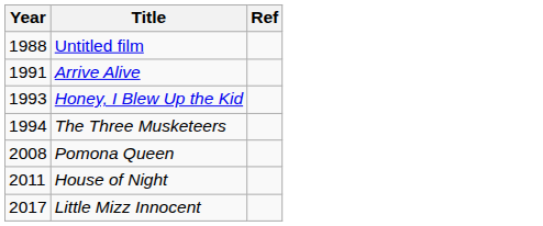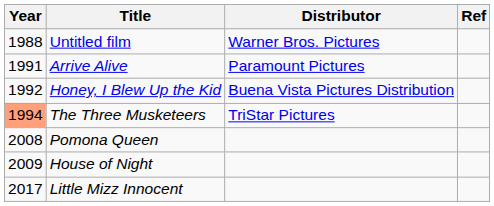+ column: Distributor | Warner Bros. Pictures | Paramount Pictures | Buena Vista Pictures Distribution | TriStar Pictures
Honey, I Blew Up the Kid | Year: 1993 -> 1992
The Three Musketeers | Year: no background -> lightsalmon background
House of Night | Year: 2011 -> 2009
